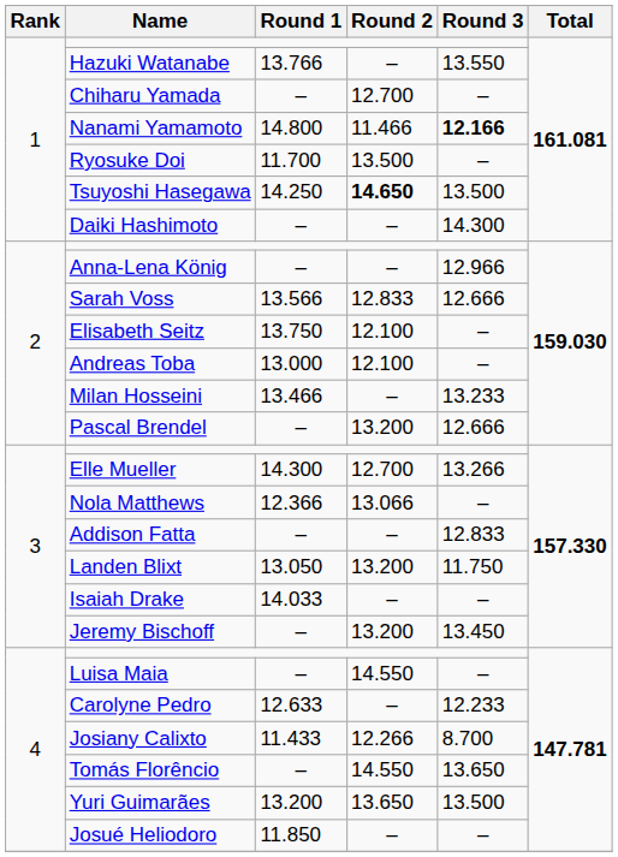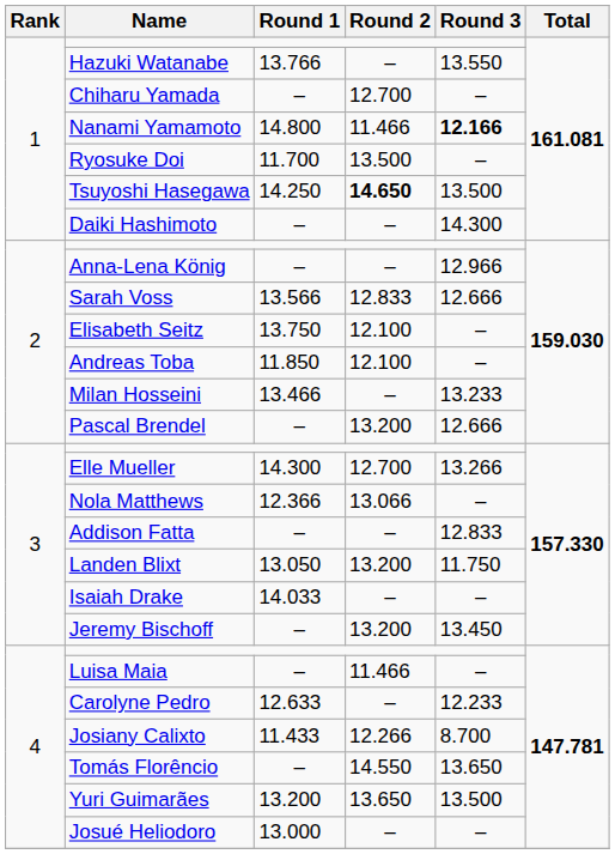Andreas Toba | Round 1: 13.000 -> 11.850
Luisa Maia | Round 2: 14.550 -> 11.466
Josué Heliodoro | Round 1: 11.850 -> 13.000
